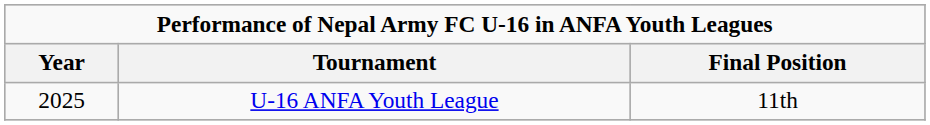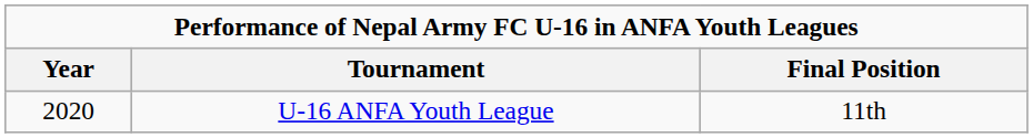U-16 ANFA Youth League | Year: 2025 -> 2020
